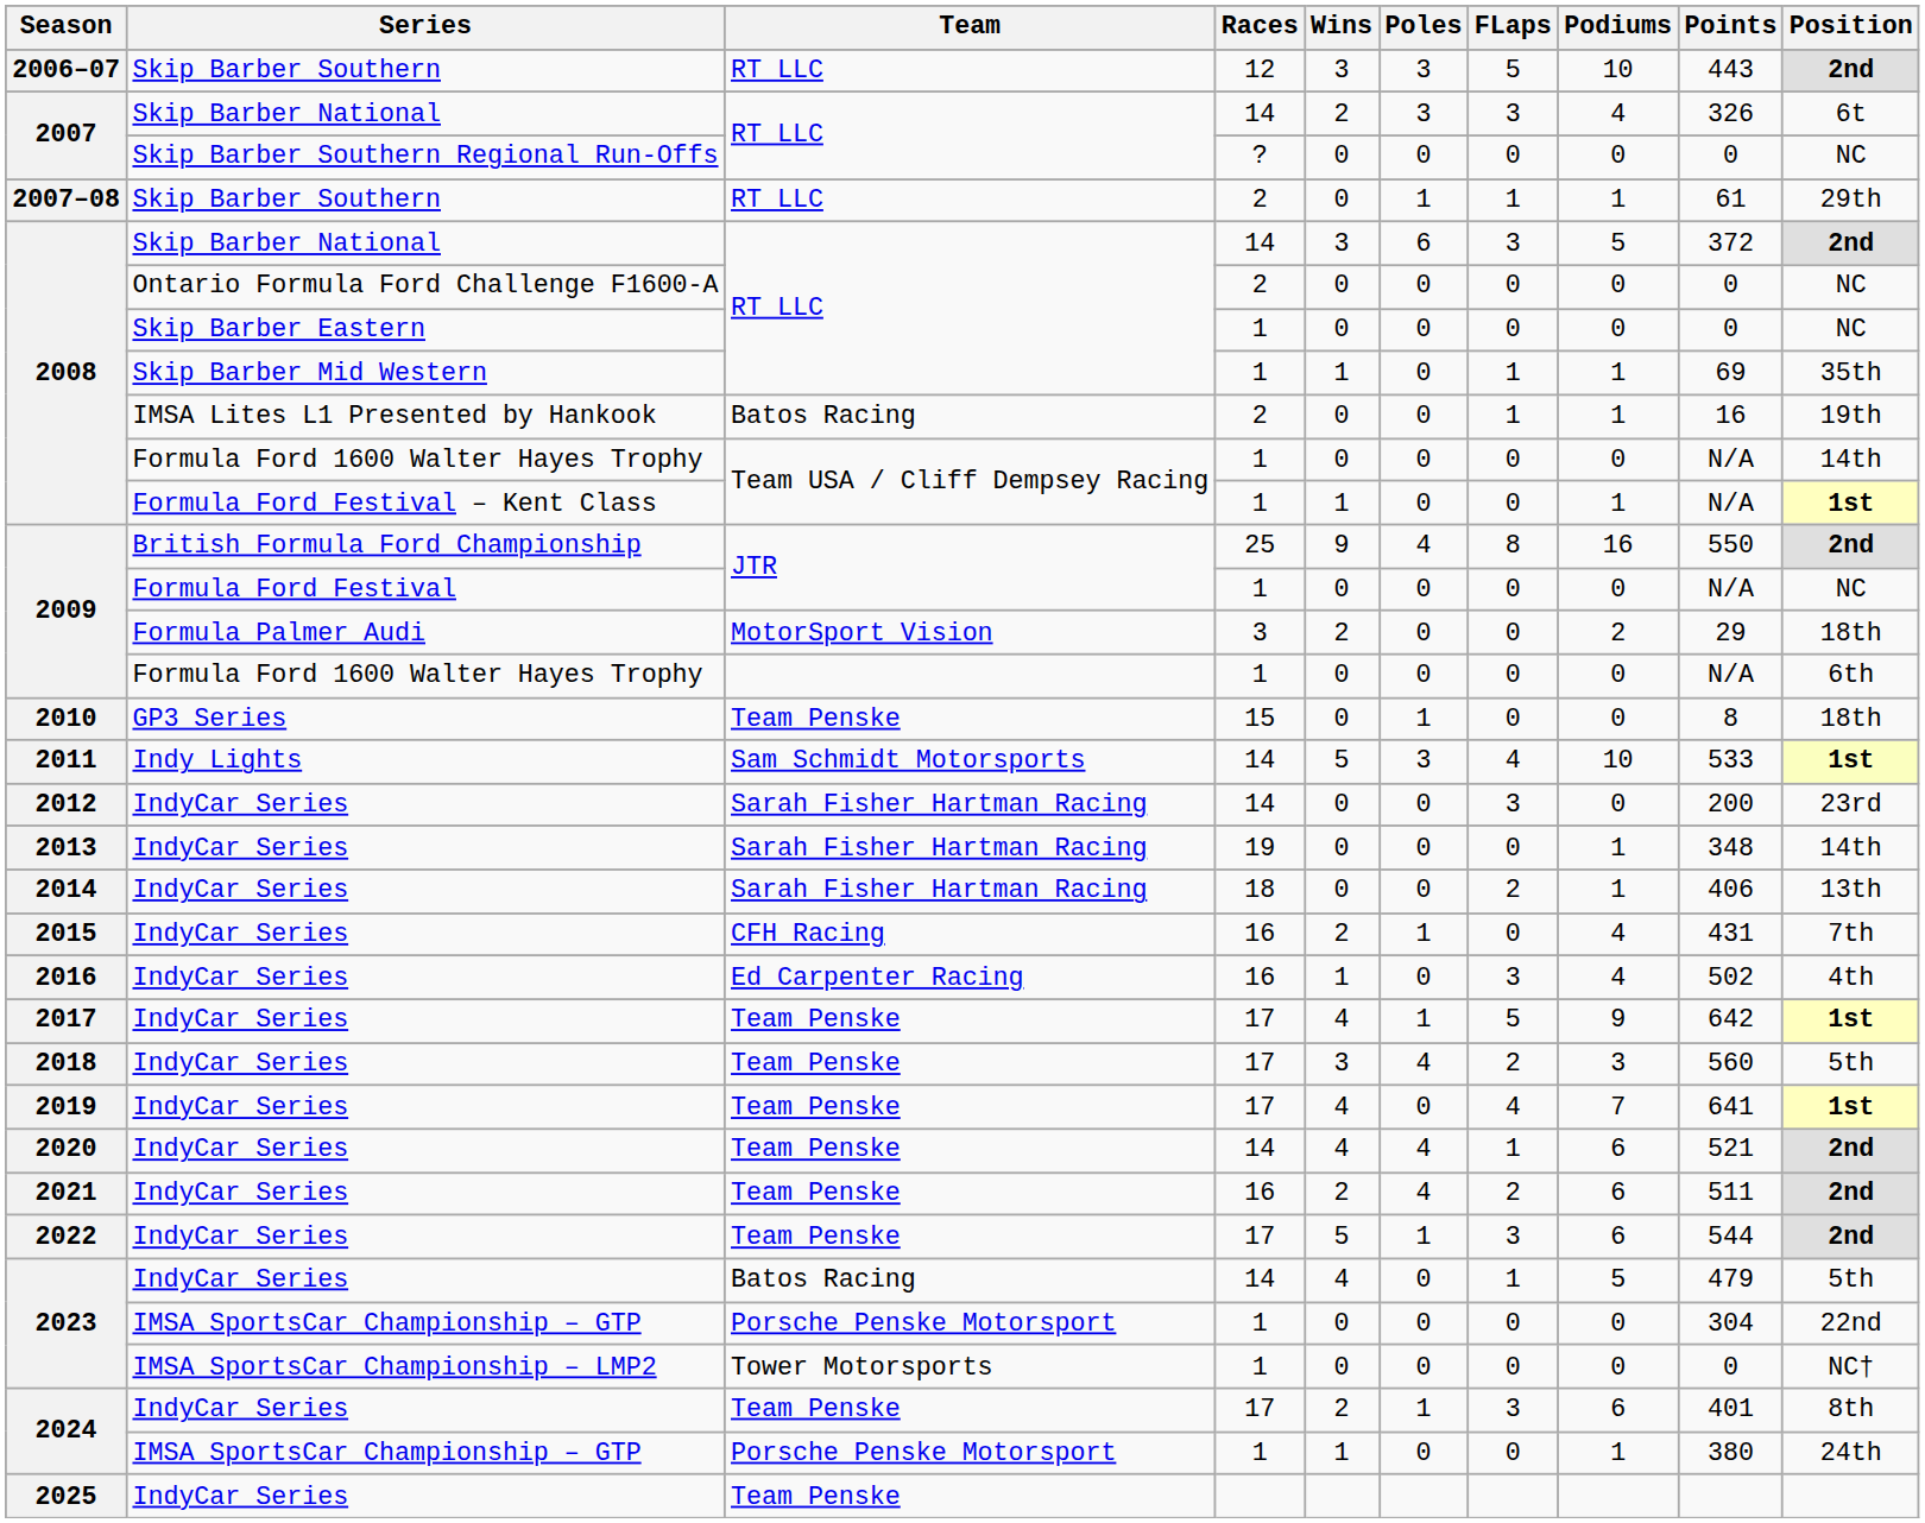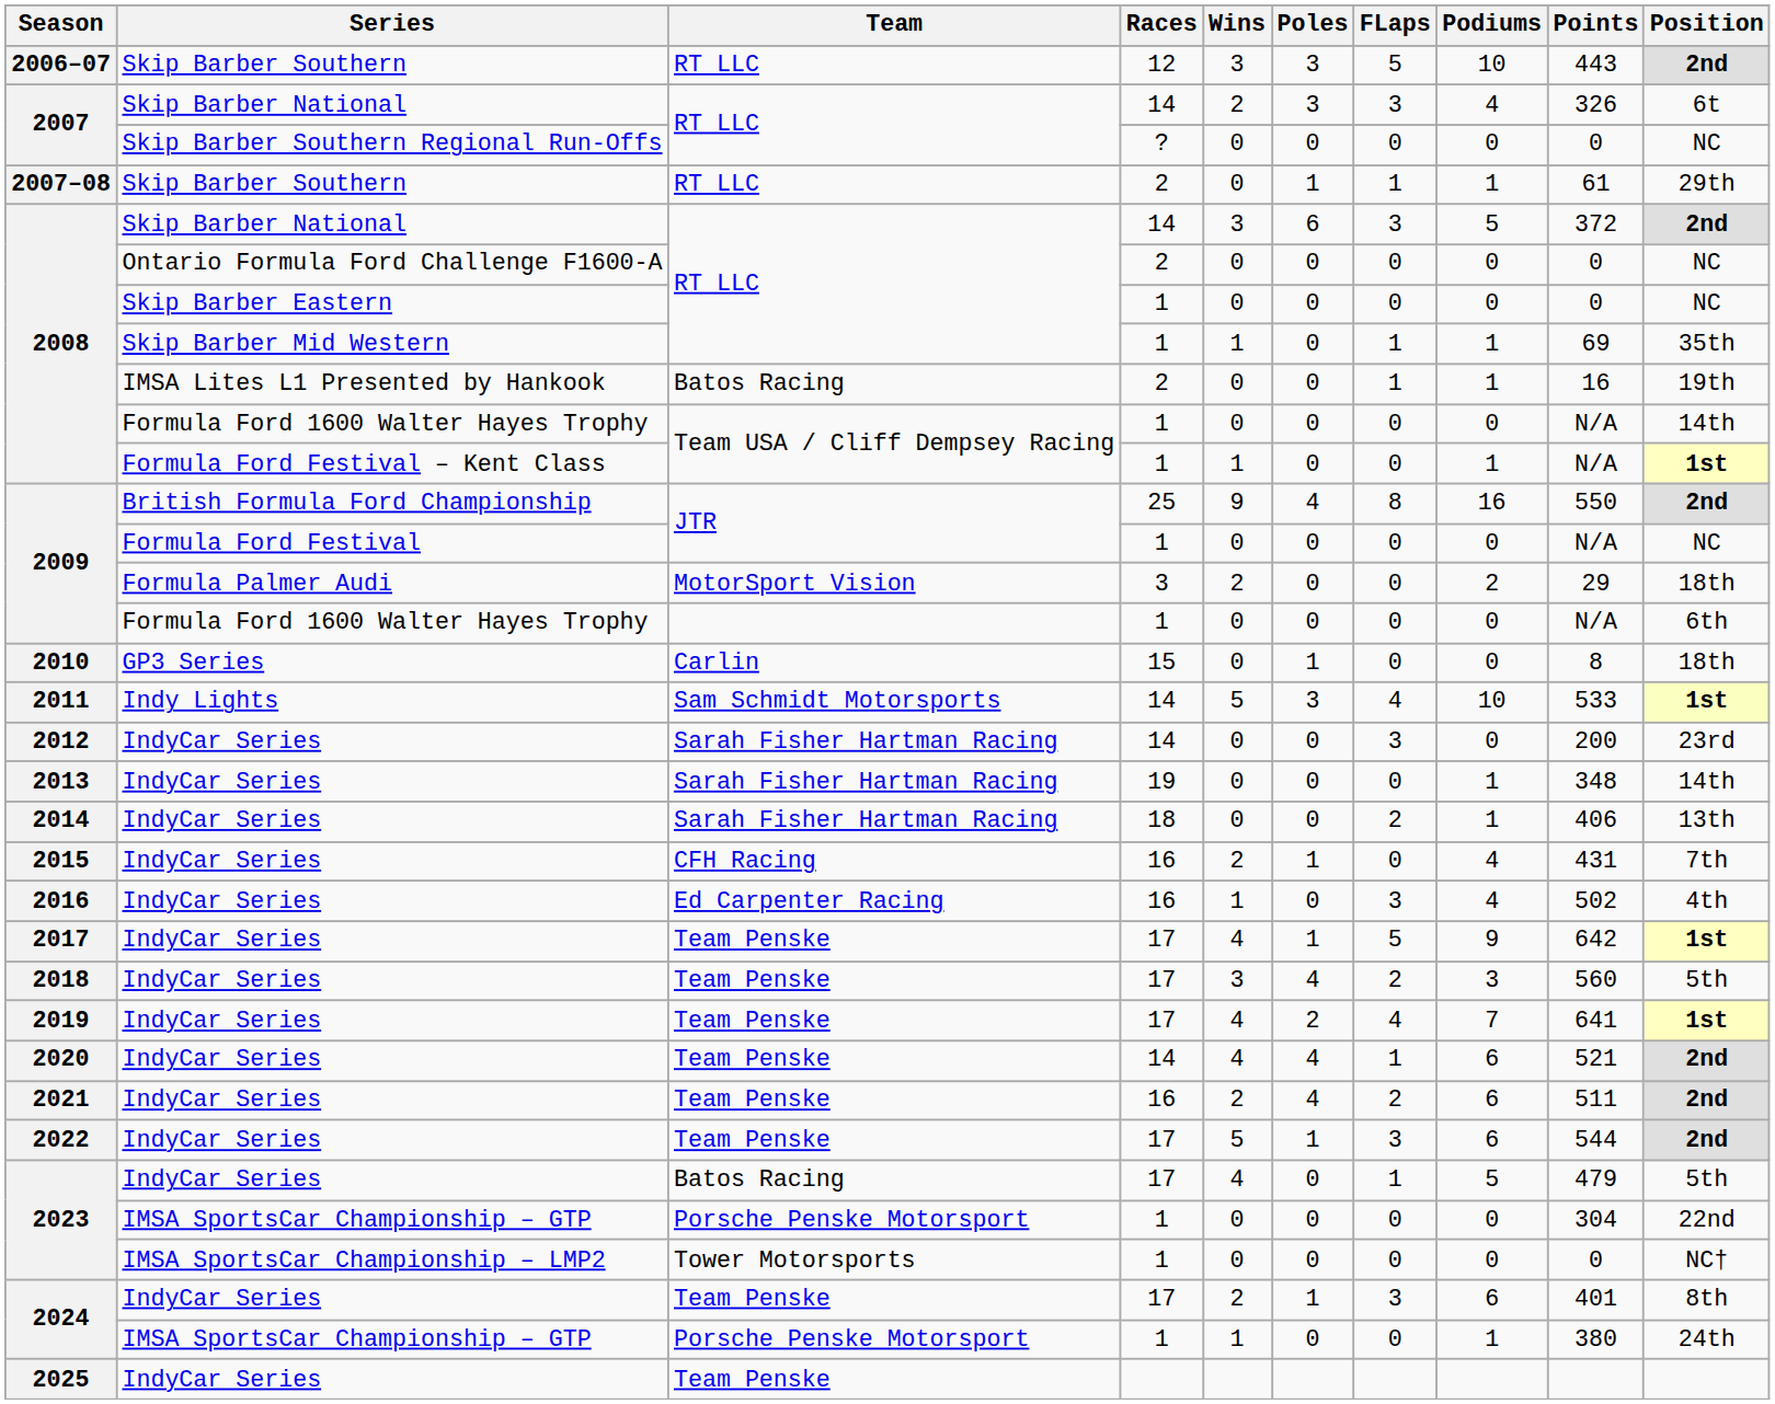2010 | Team: Team Penske -> Carlin
2019 | Poles: 0 -> 2
2023 / IndyCar Series | Races: 14 -> 17
